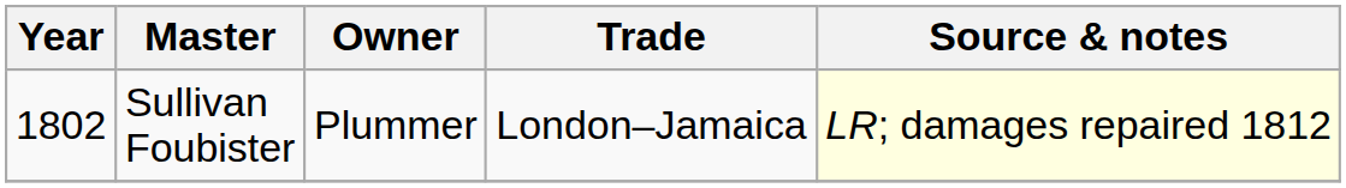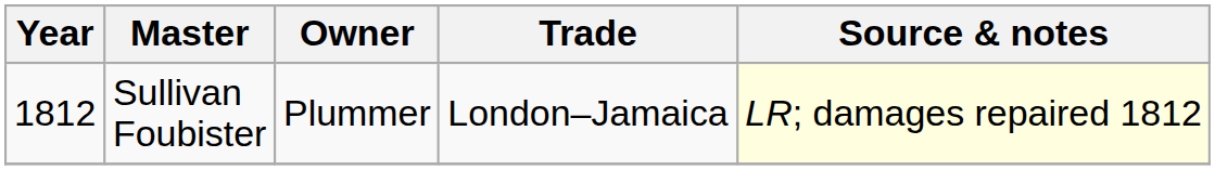Sullivan Foubister | Year: 1802 -> 1812
